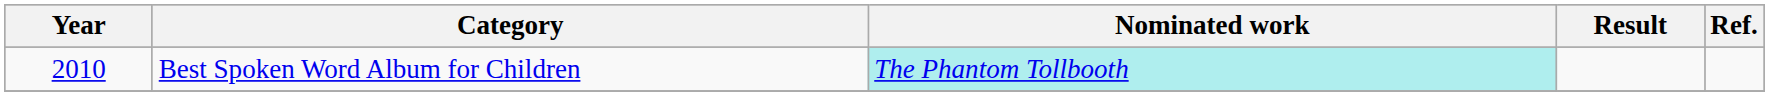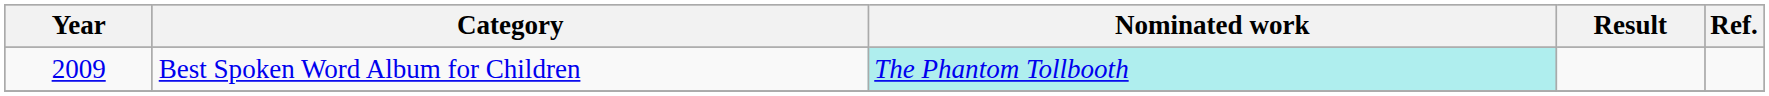Best Spoken Word Album for Children | Year: 2010 -> 2009
